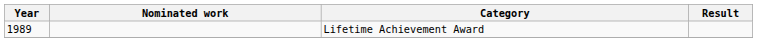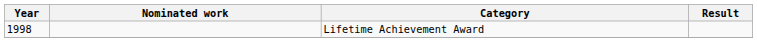Lifetime Achievement Award | Year: 1989 -> 1998
